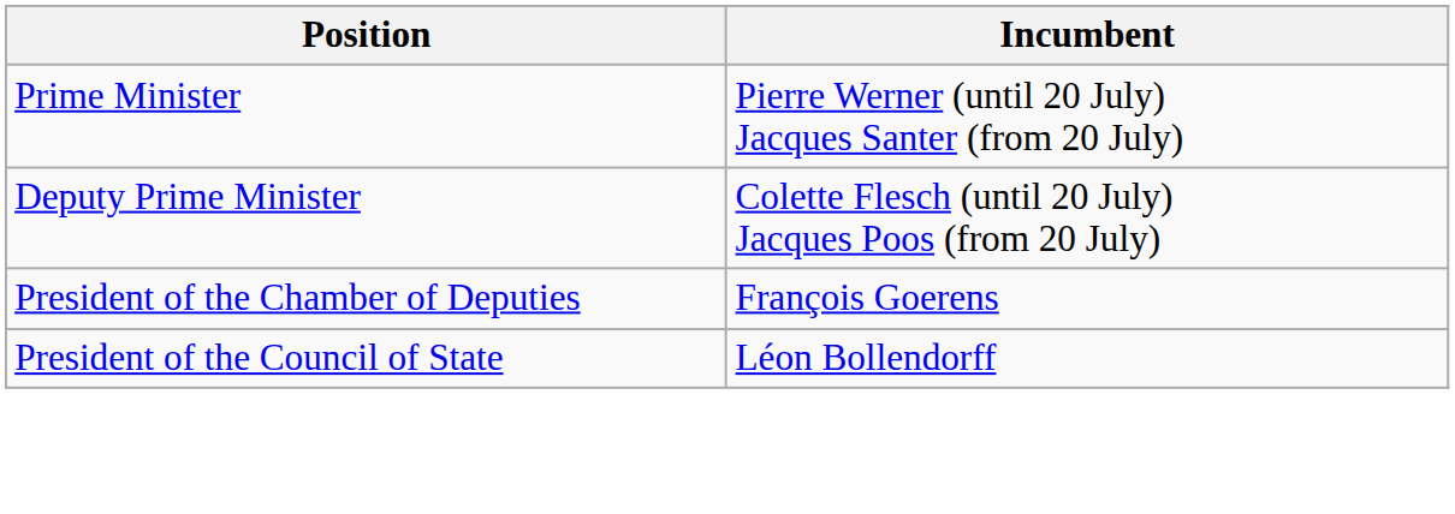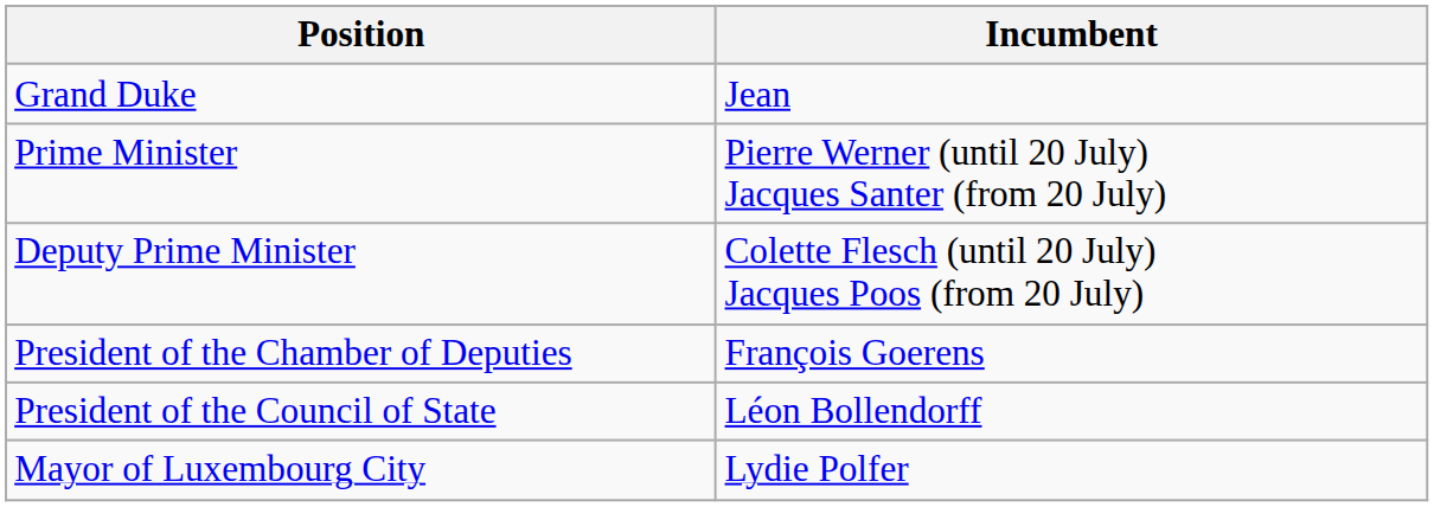+ row: Grand Duke | Jean
+ row: Mayor of Luxembourg City | Lydie Polfer
